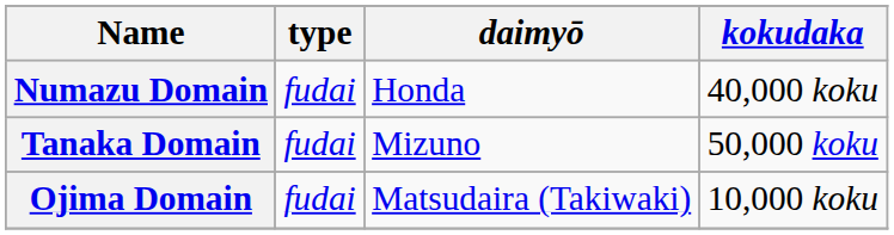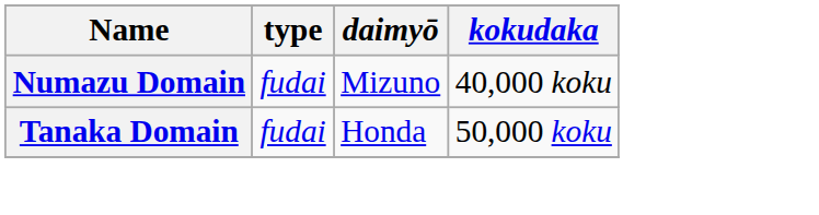Numazu Domain | daimyō: Honda -> Mizuno
Tanaka Domain | daimyō: Mizuno -> Honda
- row: Ojima Domain | fudai | Matsudaira (Takiwaki) | 10,000 koku
